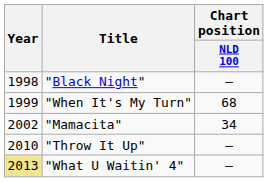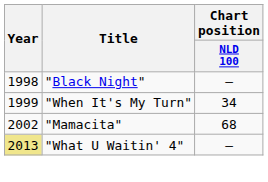"When It's My Turn" | Chart position / NLD 100: 68 -> 34
"Mamacita" | Chart position / NLD 100: 34 -> 68
- row: 2010 | "Throw It Up" | —
